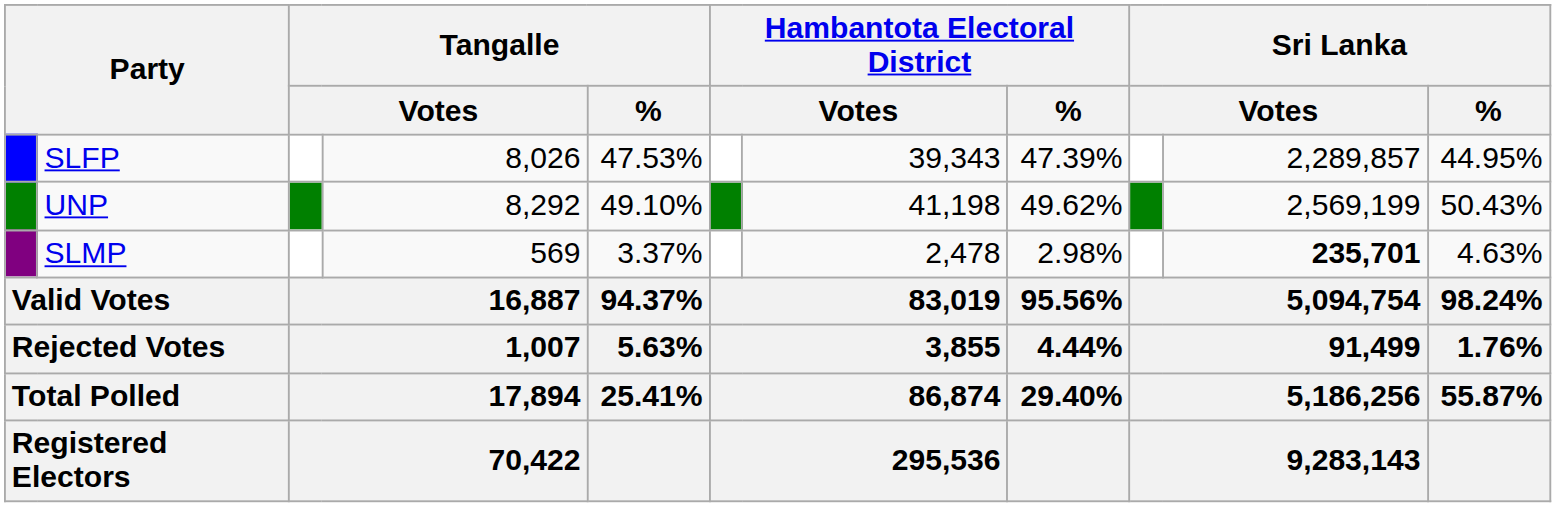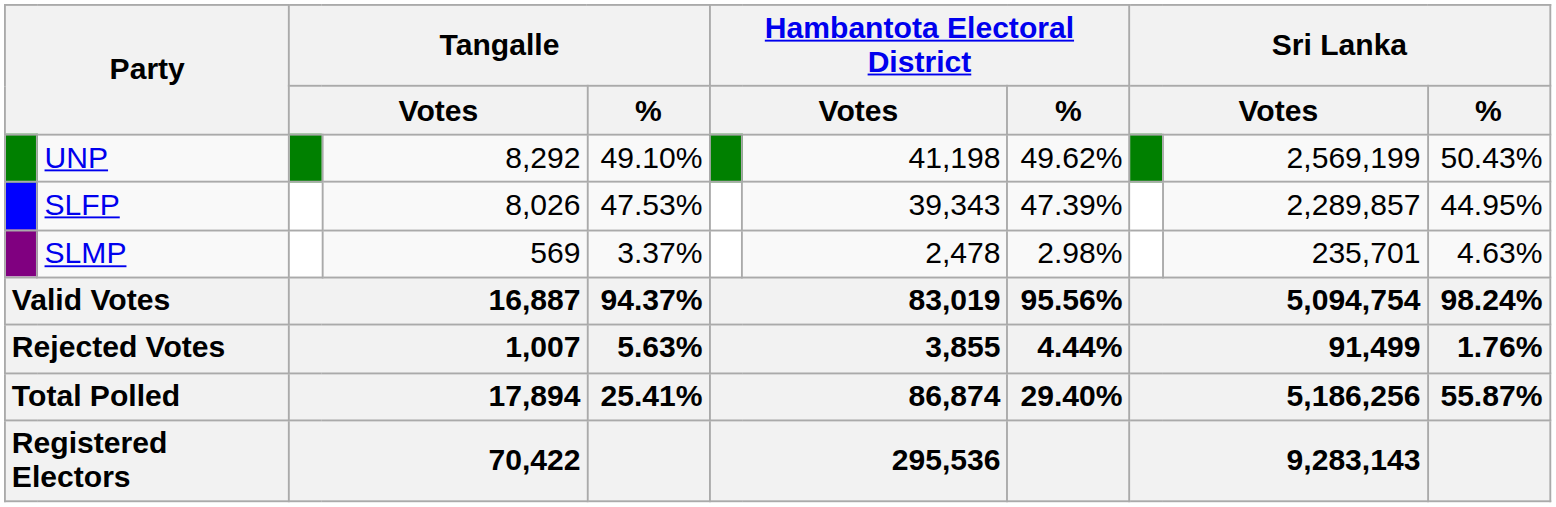rows swapped: UNP <-> SLFP
SLMP | column 10: bold -> normal
